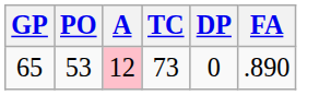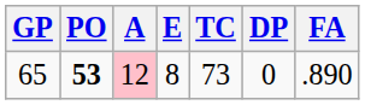+ column: E | 8
65 | PO: normal -> bold
